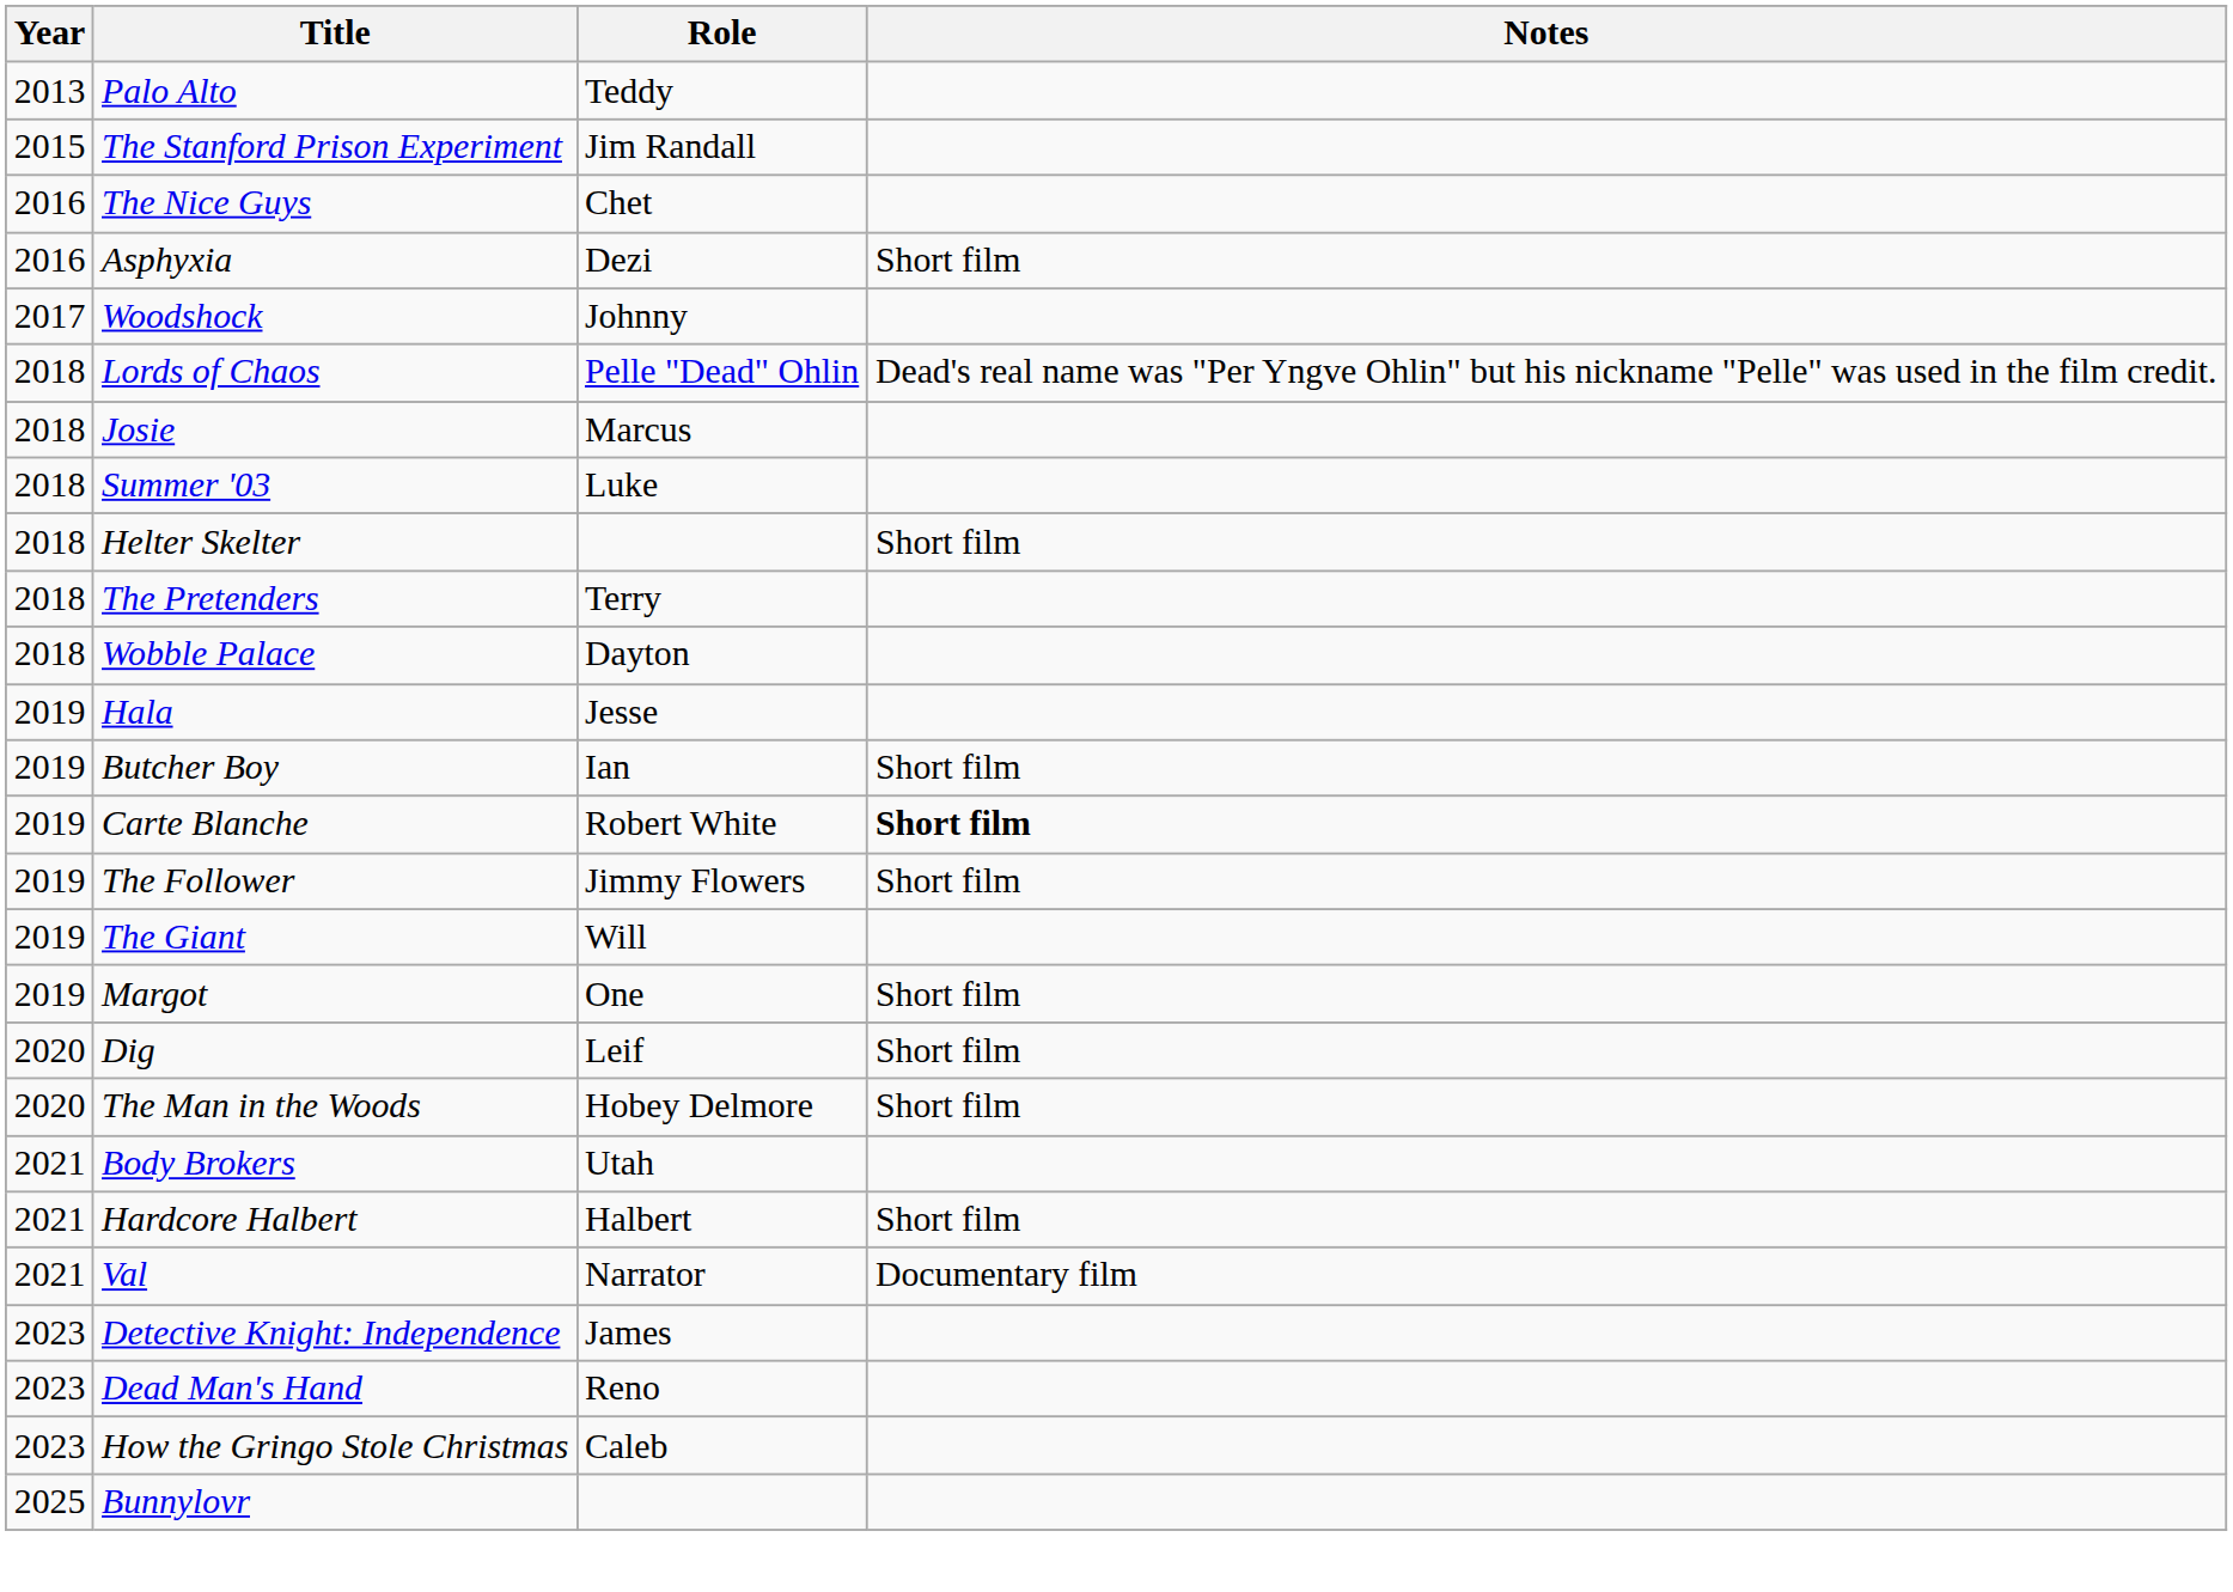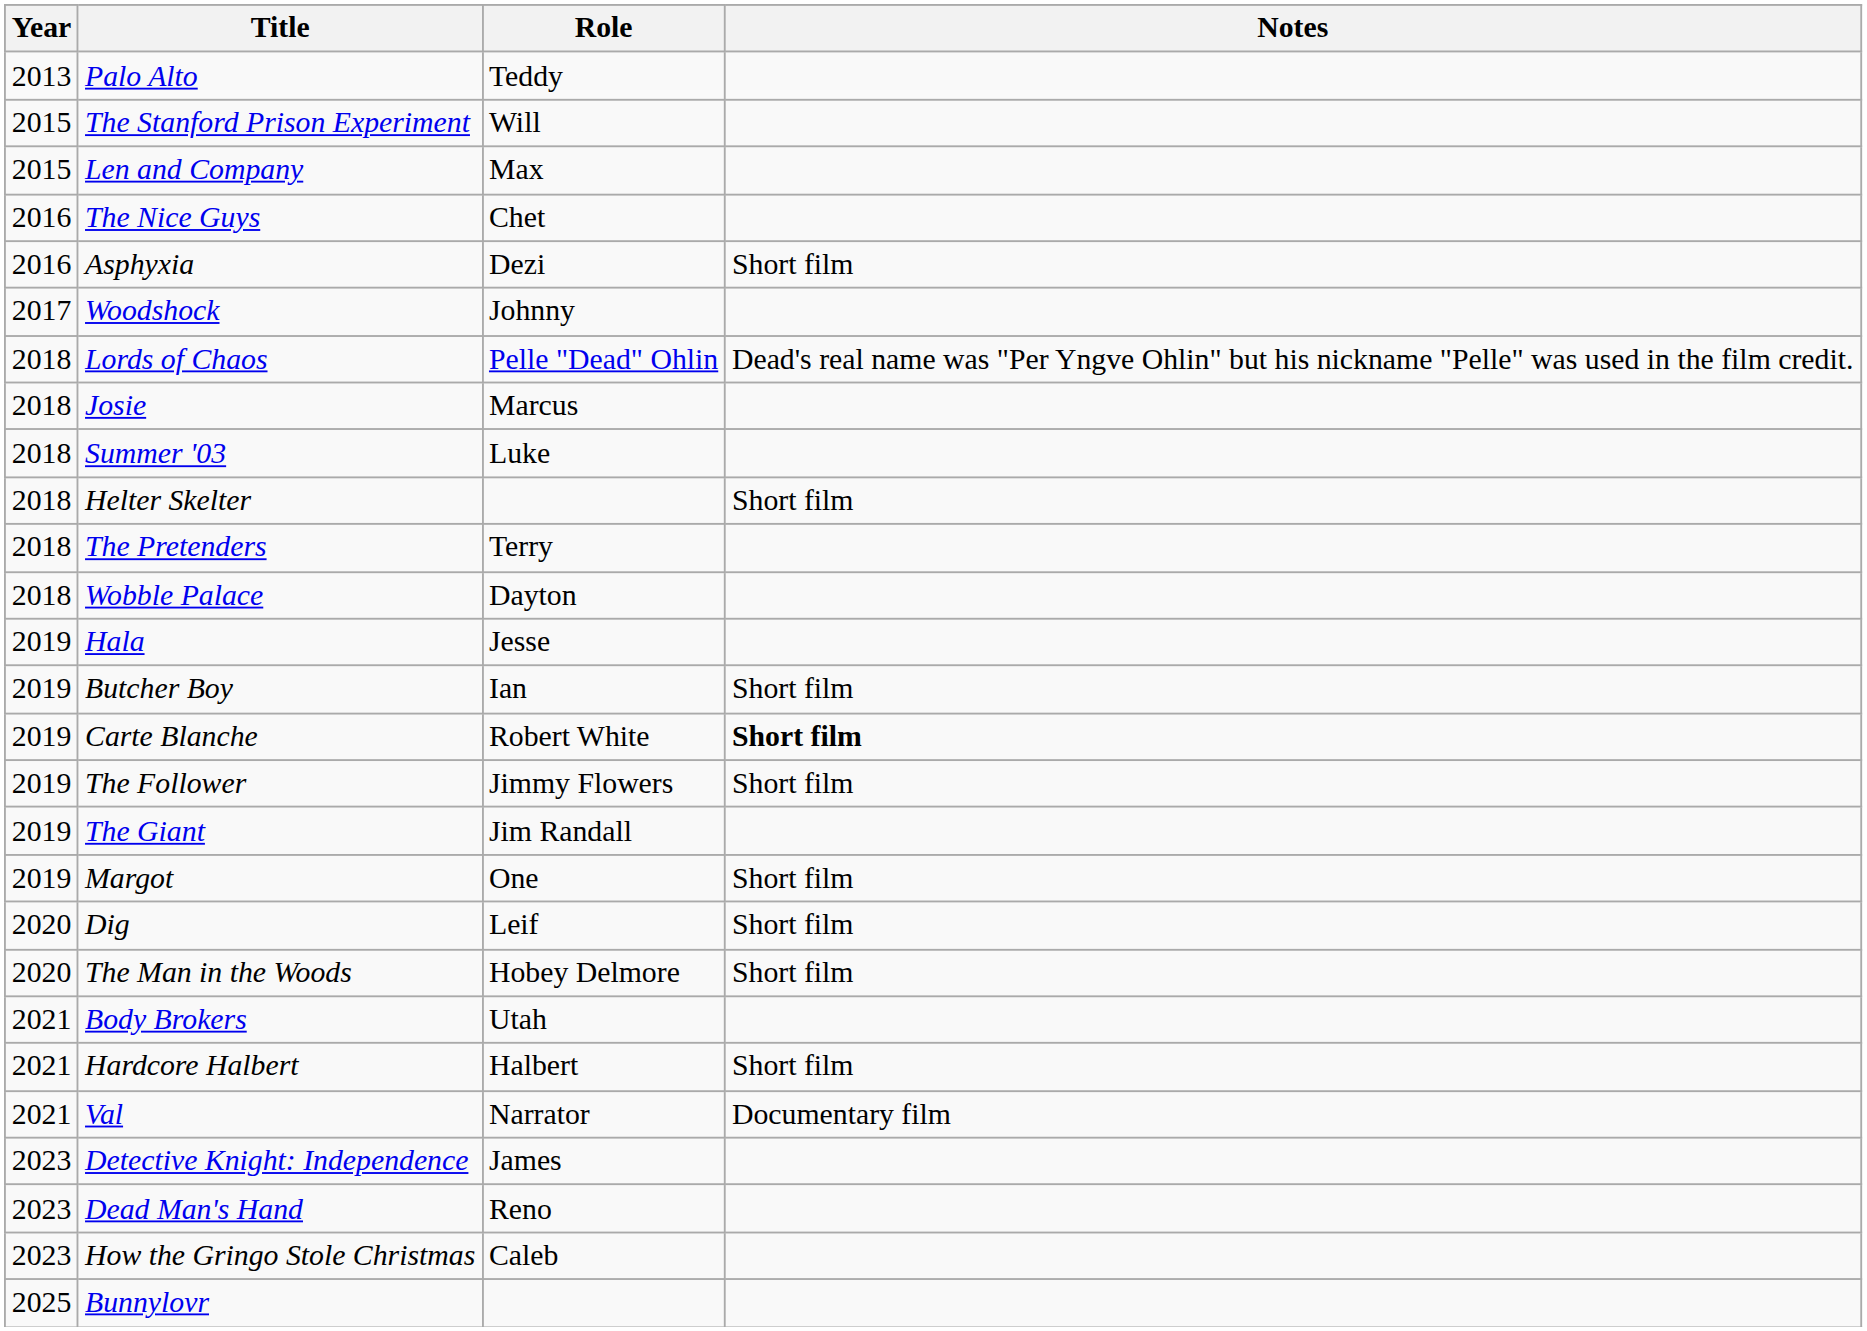The Stanford Prison Experiment | Role: Jim Randall -> Will
+ row: 2015 | Len and Company | Max
The Giant | Role: Will -> Jim Randall
